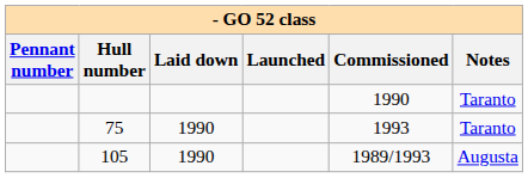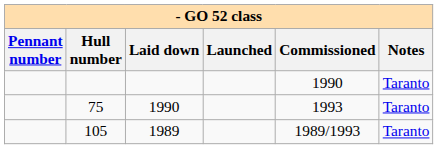105 | Laid down: 1990 -> 1989
105 | Notes: Augusta -> Taranto
